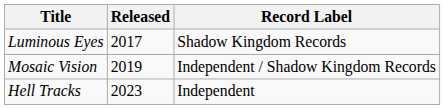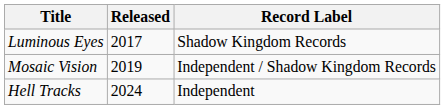Hell Tracks | Released: 2023 -> 2024
